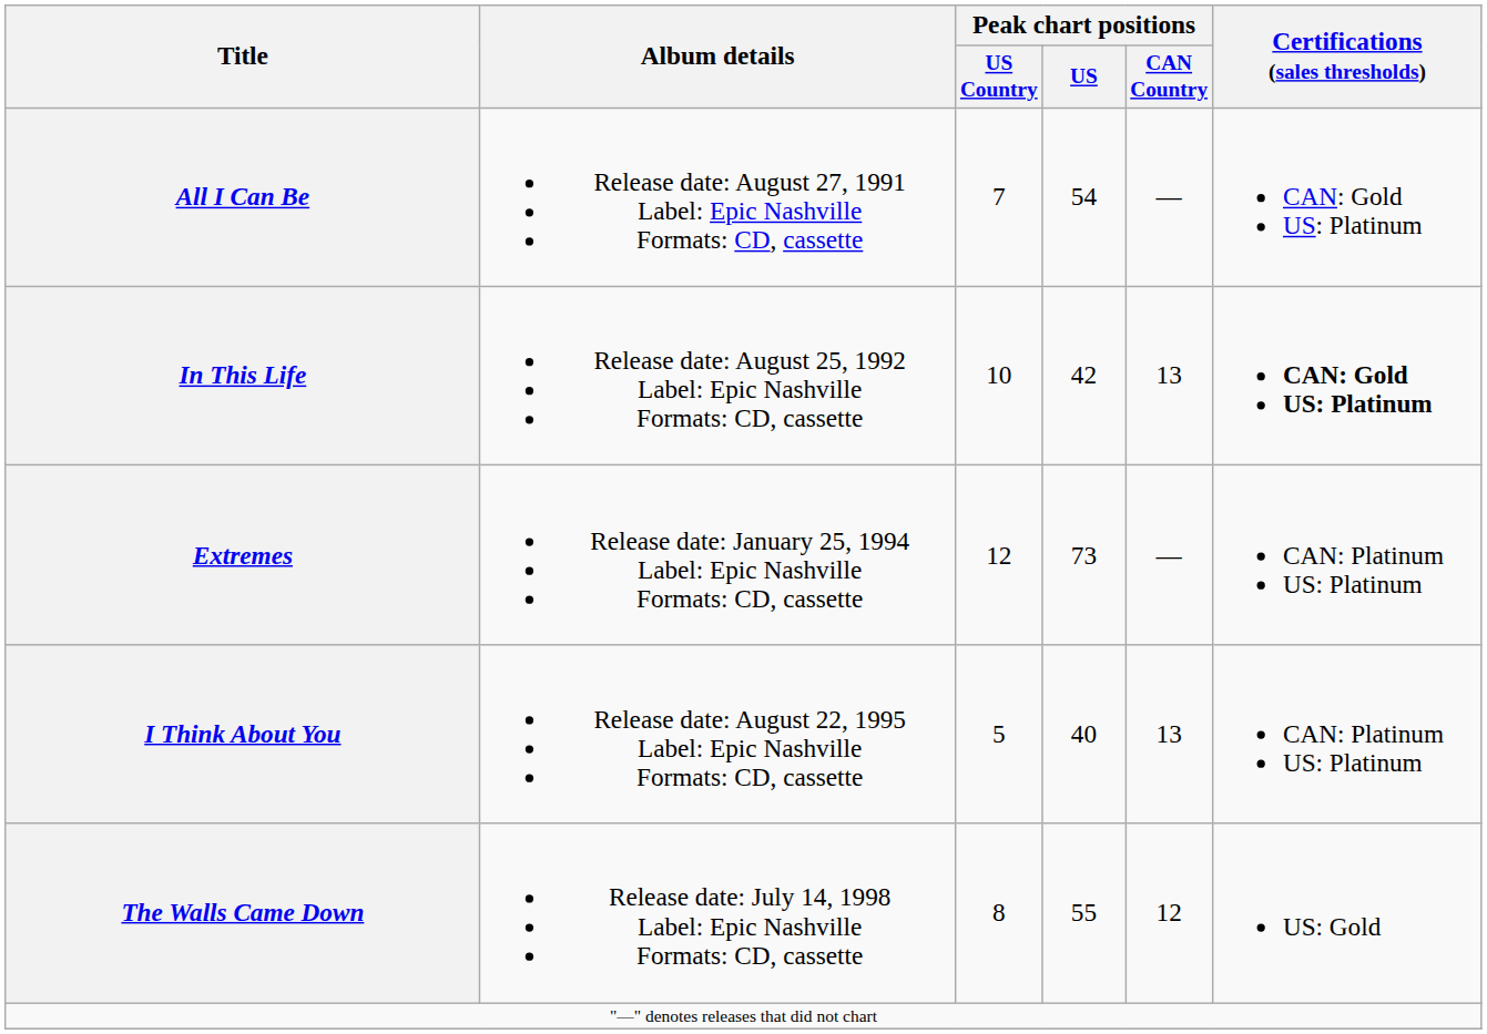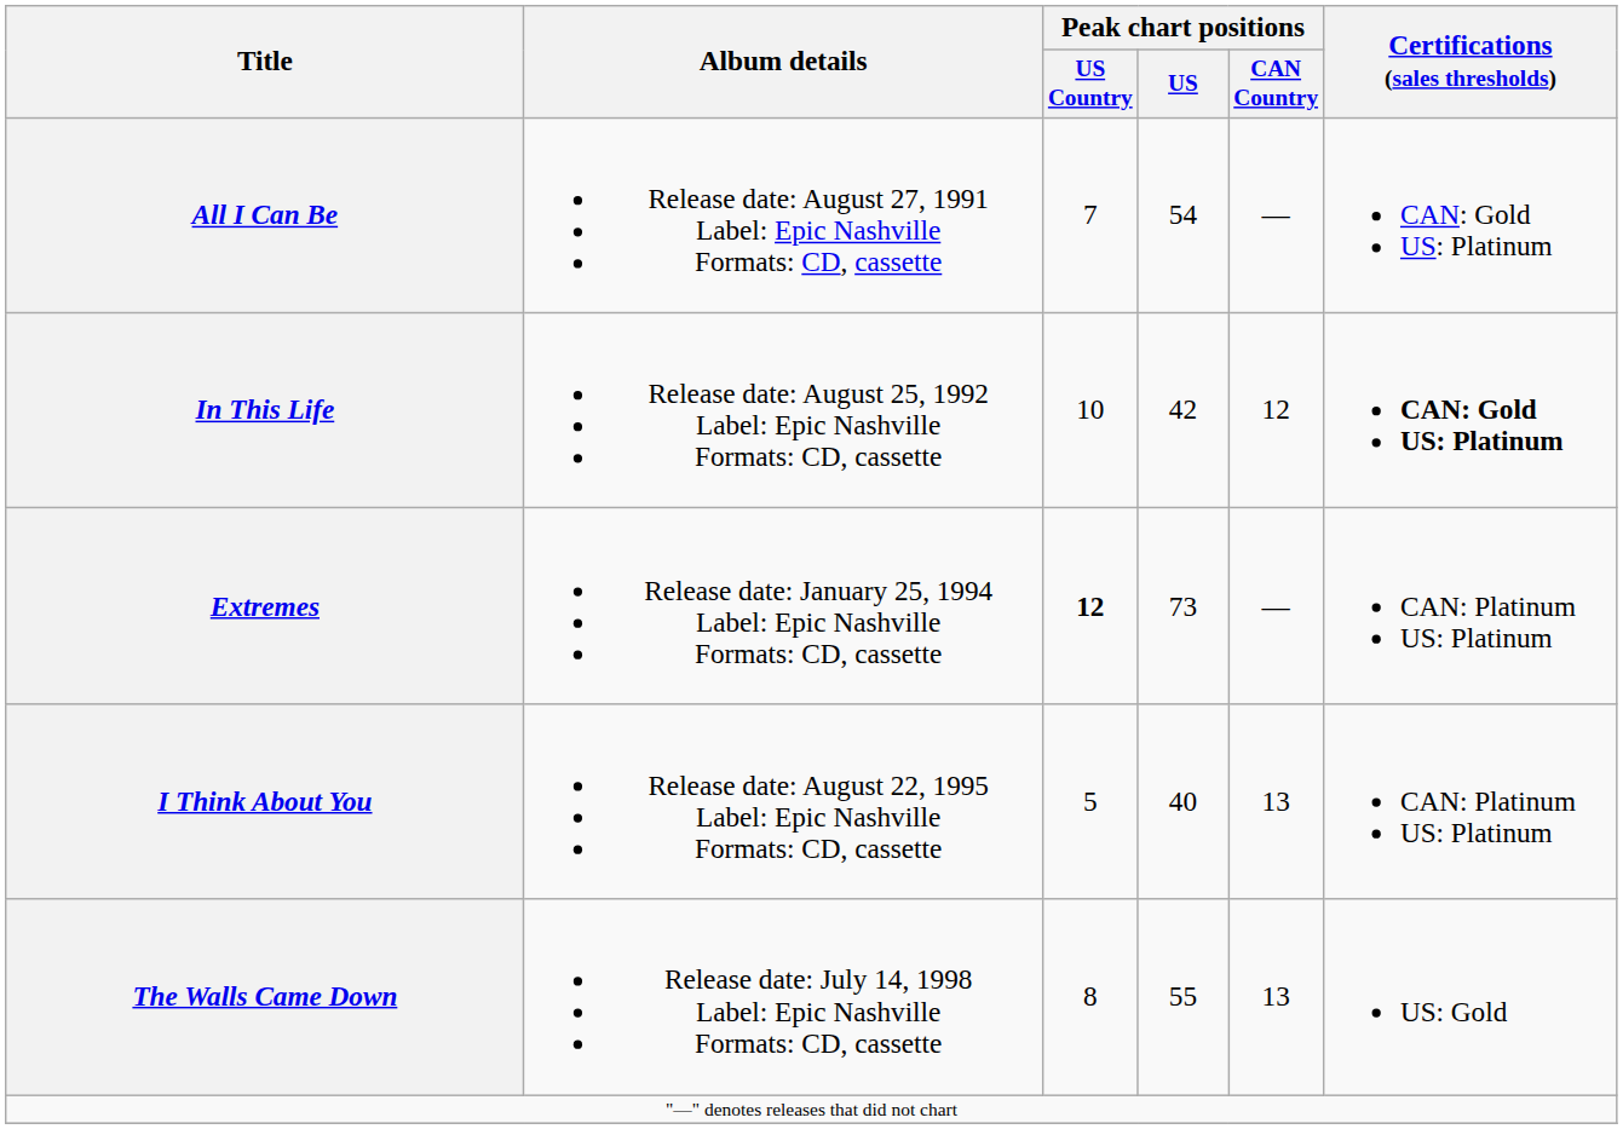In This Life | Peak chart positions / CAN Country: 13 -> 12
Extremes | Peak chart positions / US Country: normal -> bold
The Walls Came Down | Peak chart positions / CAN Country: 12 -> 13
